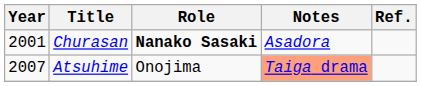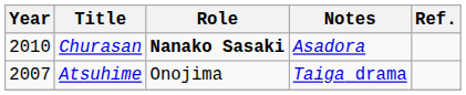Churasan | Year: 2001 -> 2010
Atsuhime | Notes: lightsalmon background -> no background
